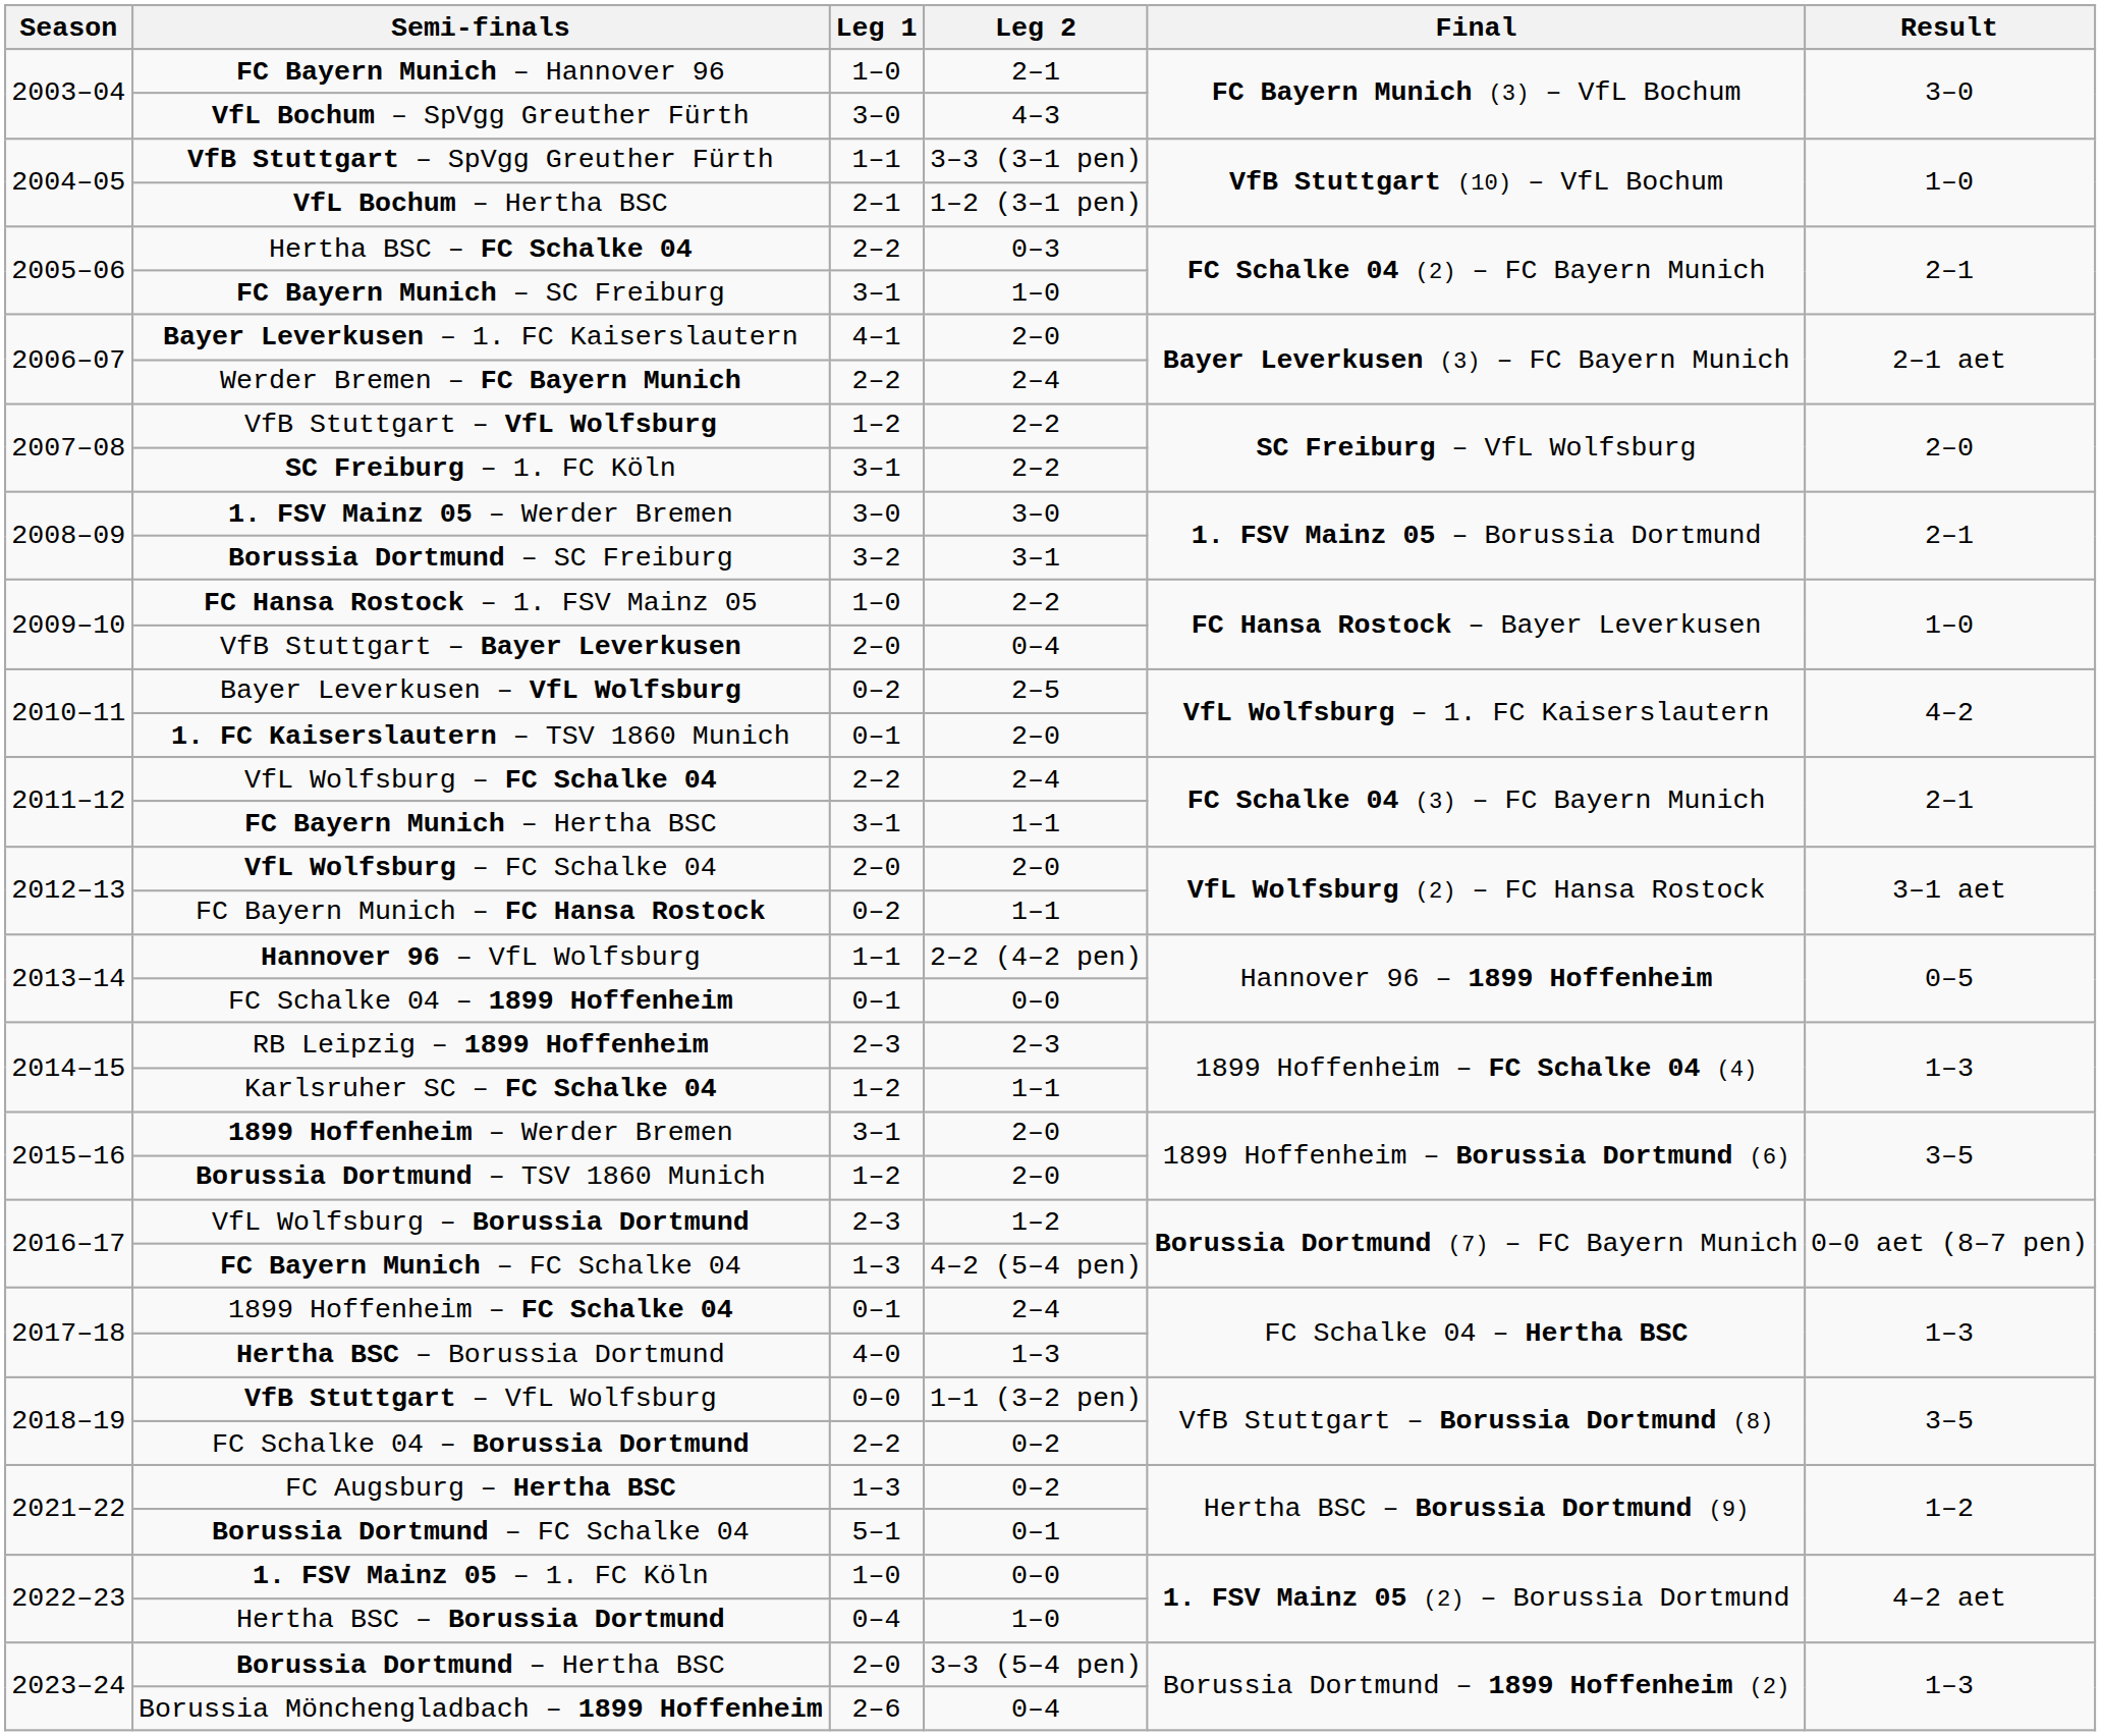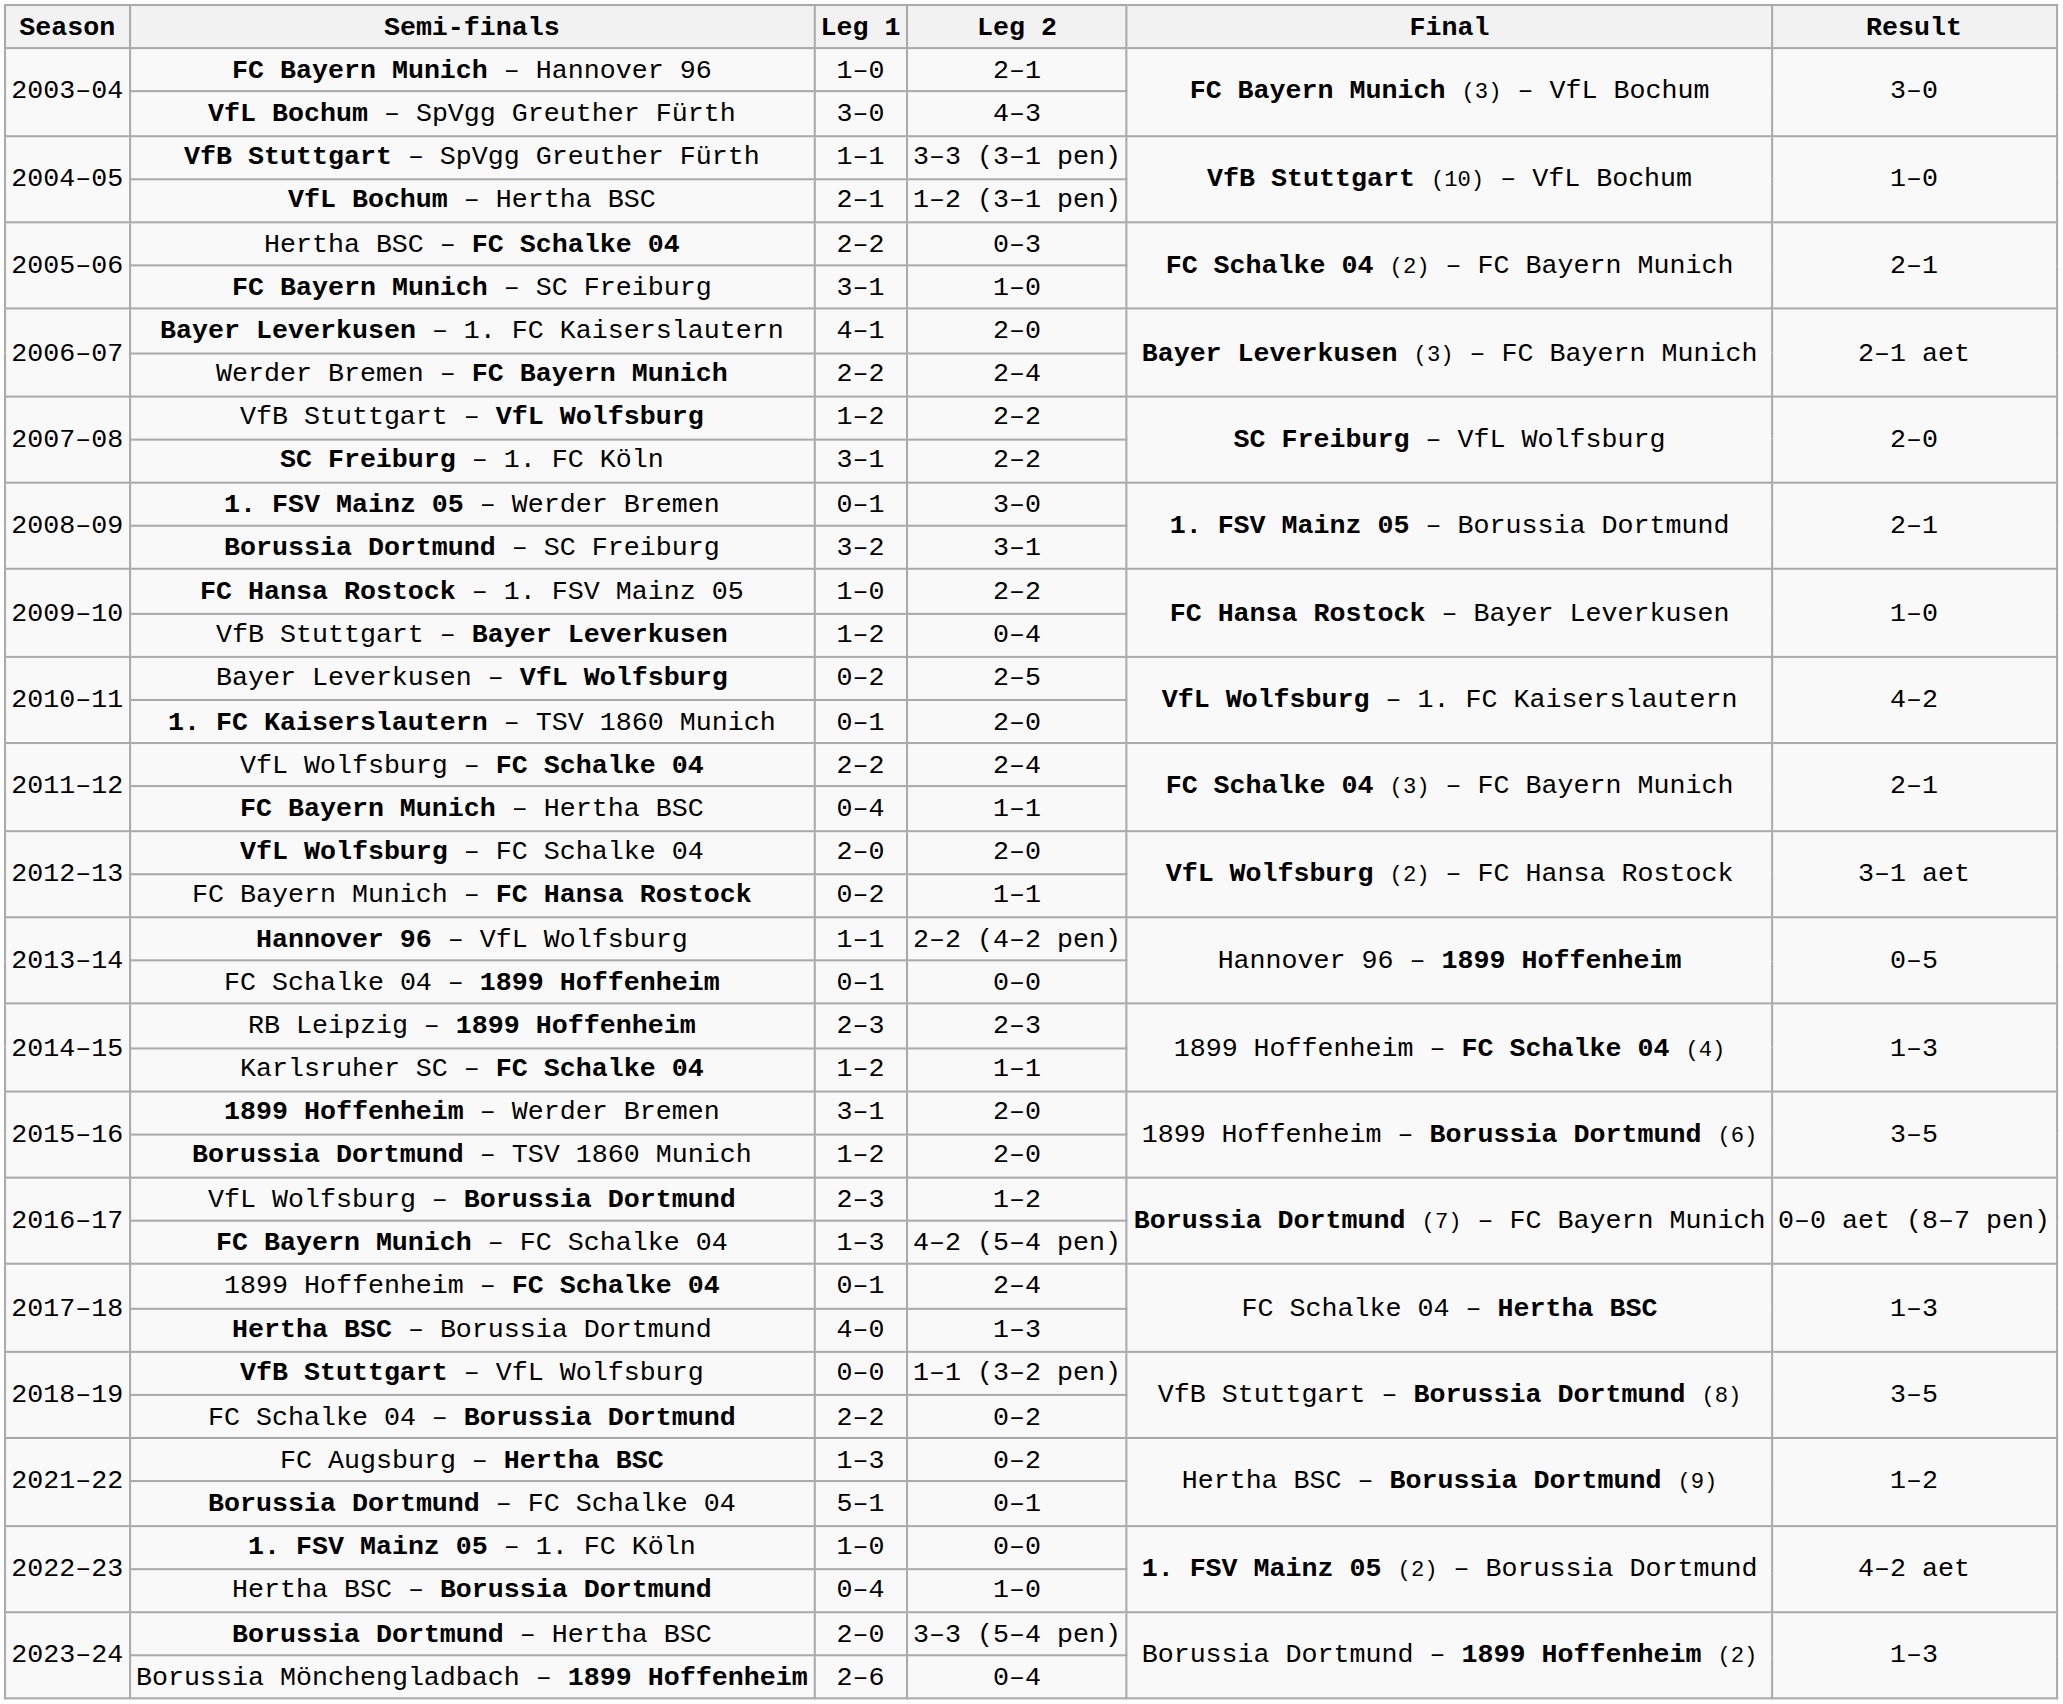1. FSV Mainz 05 – Werder Bremen | Leg 1: 3–0 -> 0–1
VfB Stuttgart – Bayer Leverkusen | Leg 1: 2–0 -> 1–2
FC Bayern Munich – Hertha BSC | Leg 1: 3–1 -> 0–4
